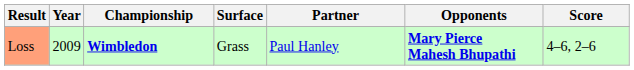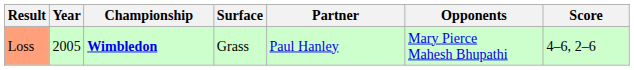Loss | Year: 2009 -> 2005
Loss | Opponents: bold -> normal
